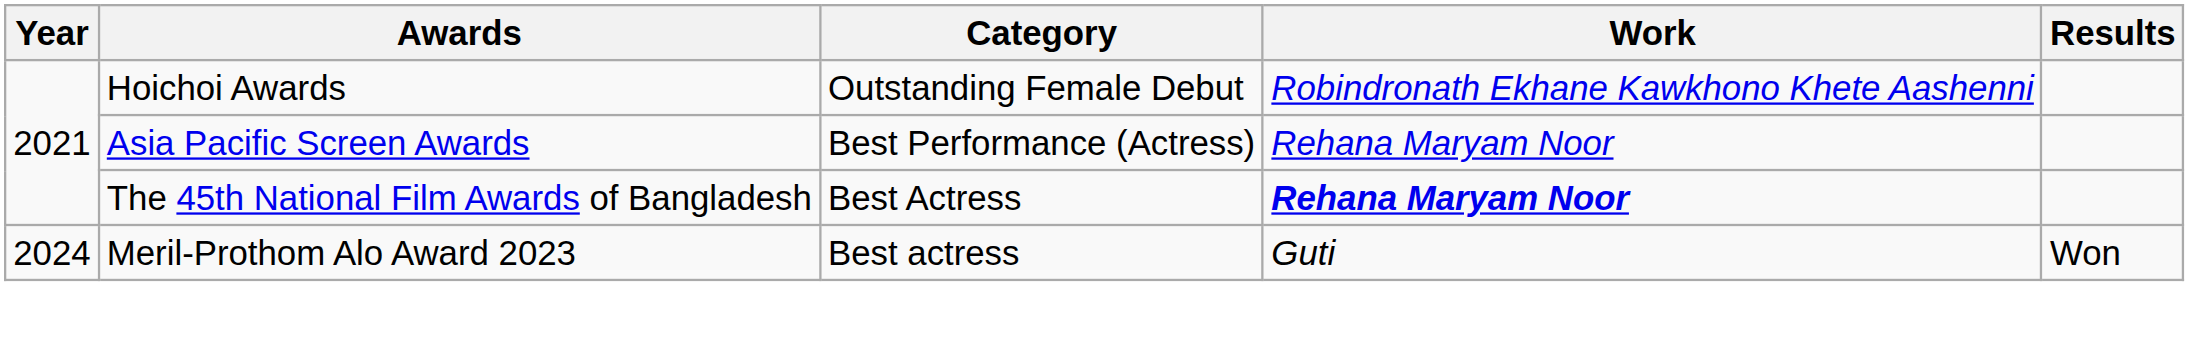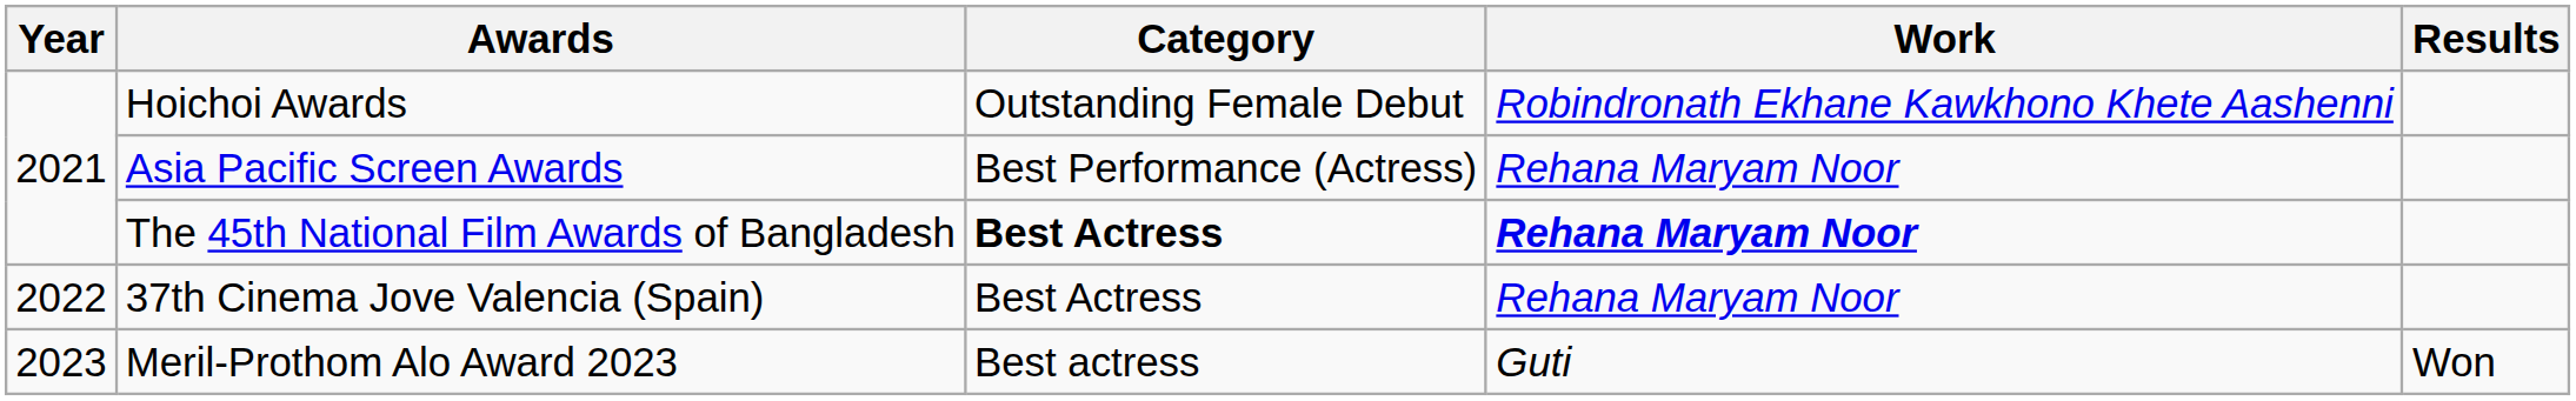The 45th National Film Awards of Bangladesh | Category: normal -> bold
+ row: 2022 | 37th Cinema Jove Valencia (Spain) | Best Actress | Rehana Maryam Noor
Meril-Prothom Alo Award 2023 | Year: 2024 -> 2023
